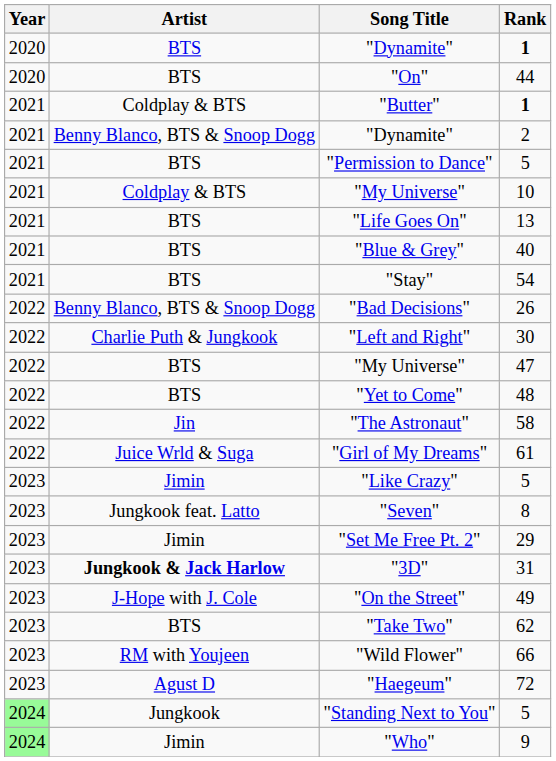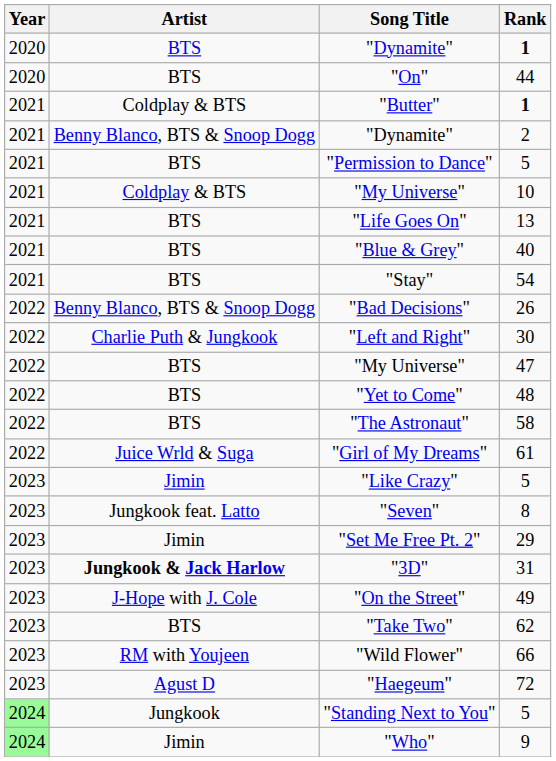"The Astronaut" | Artist: Jin -> BTS
